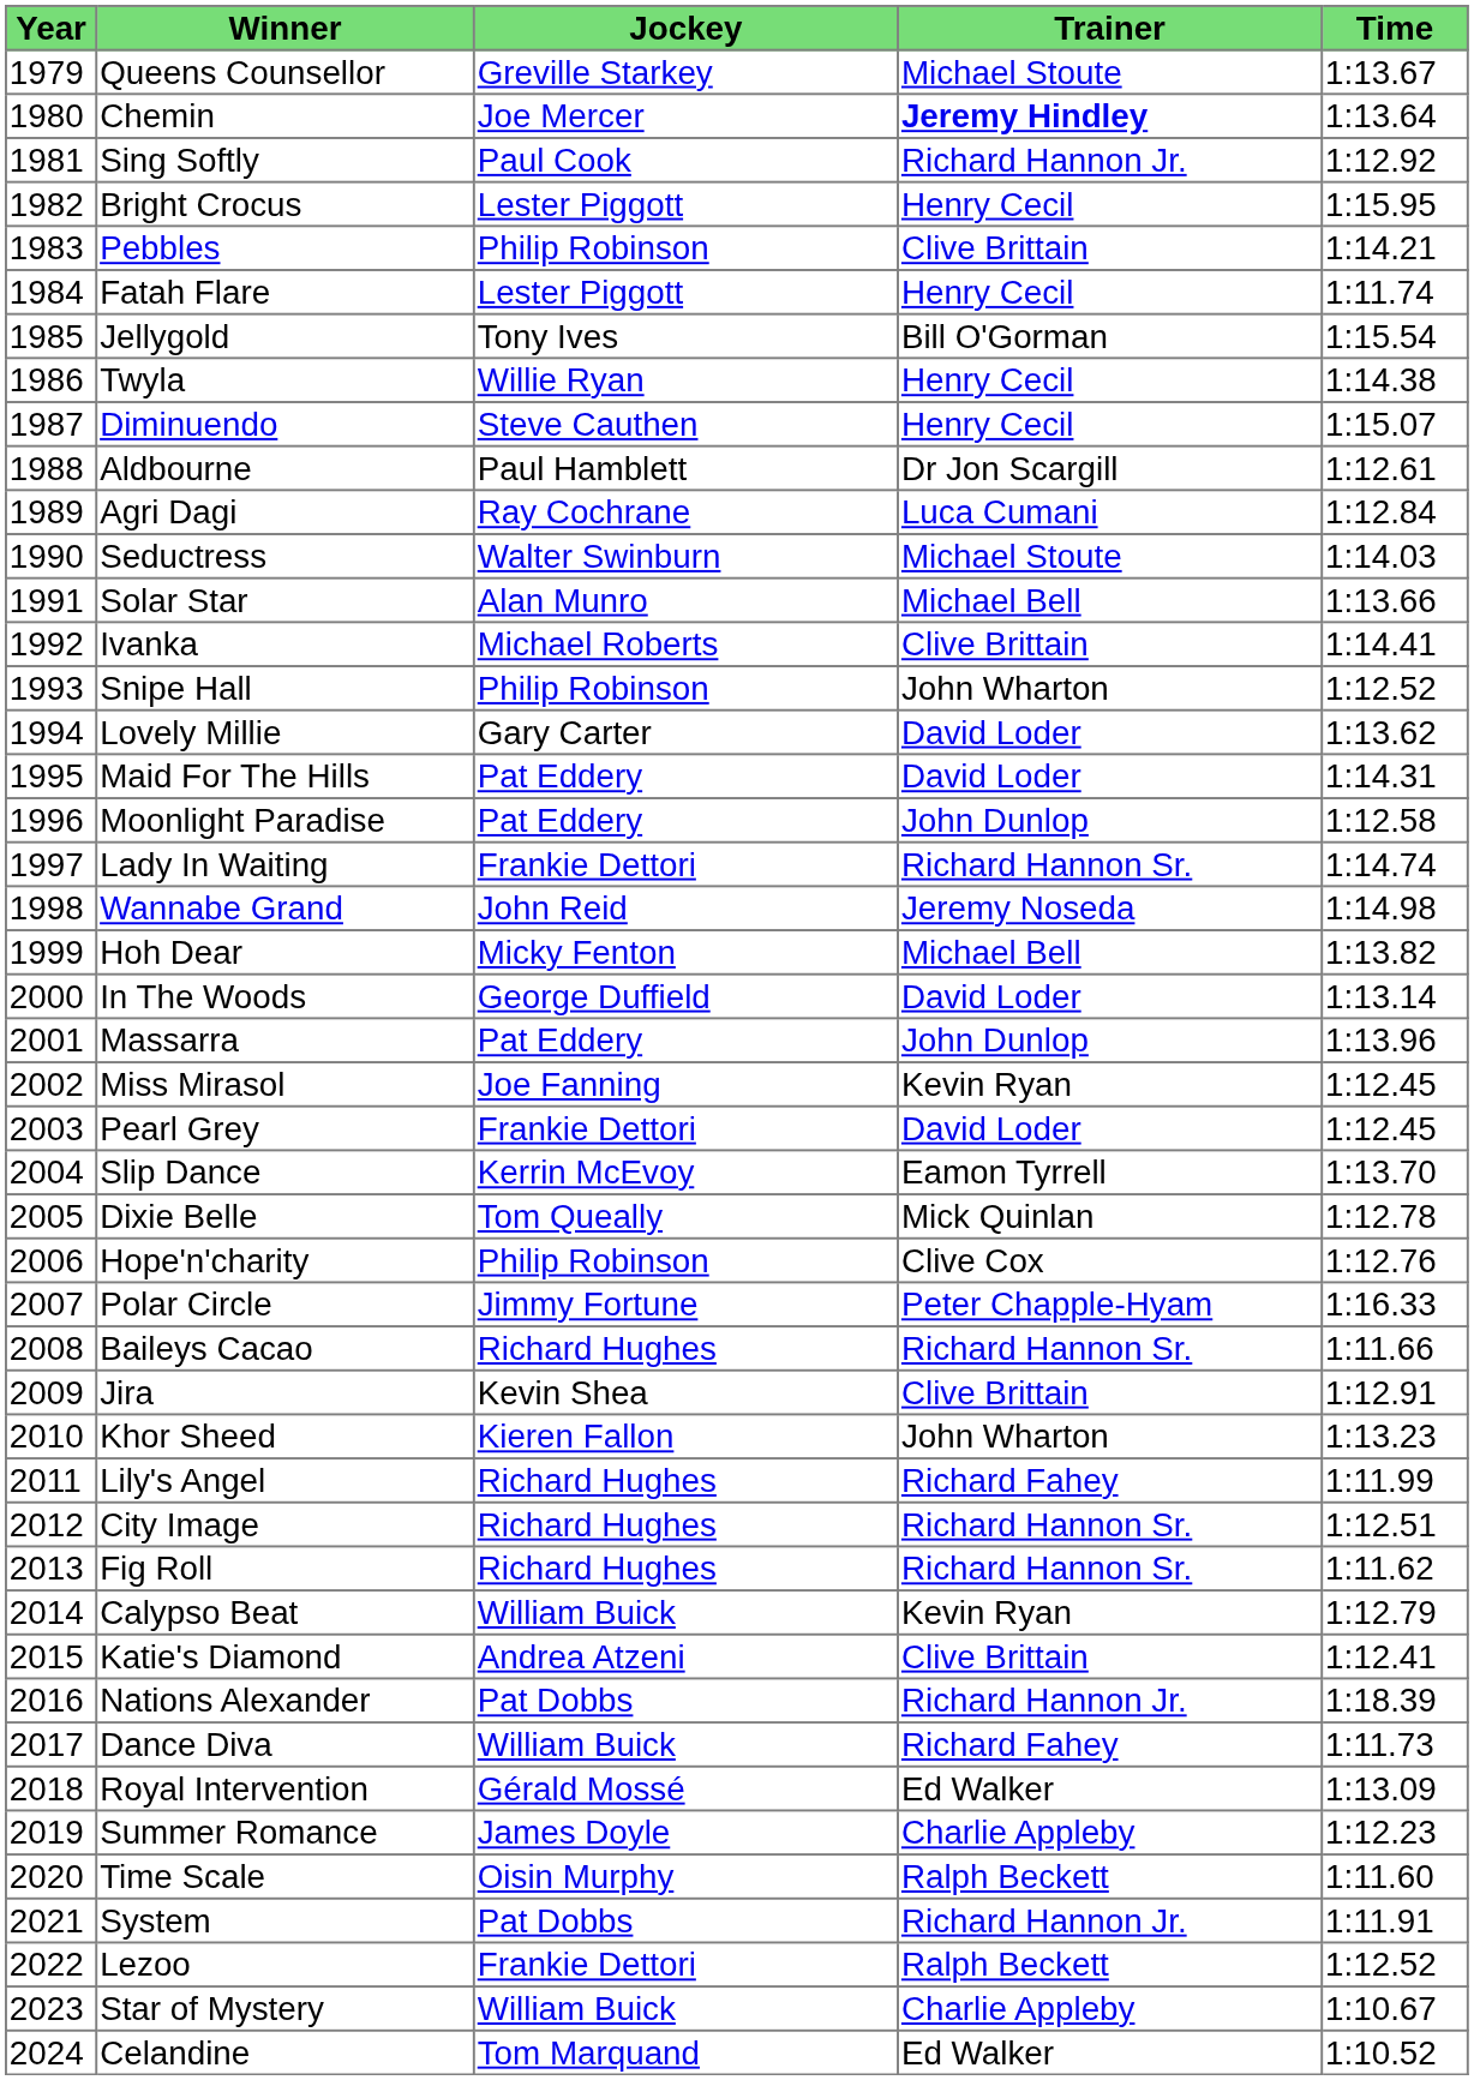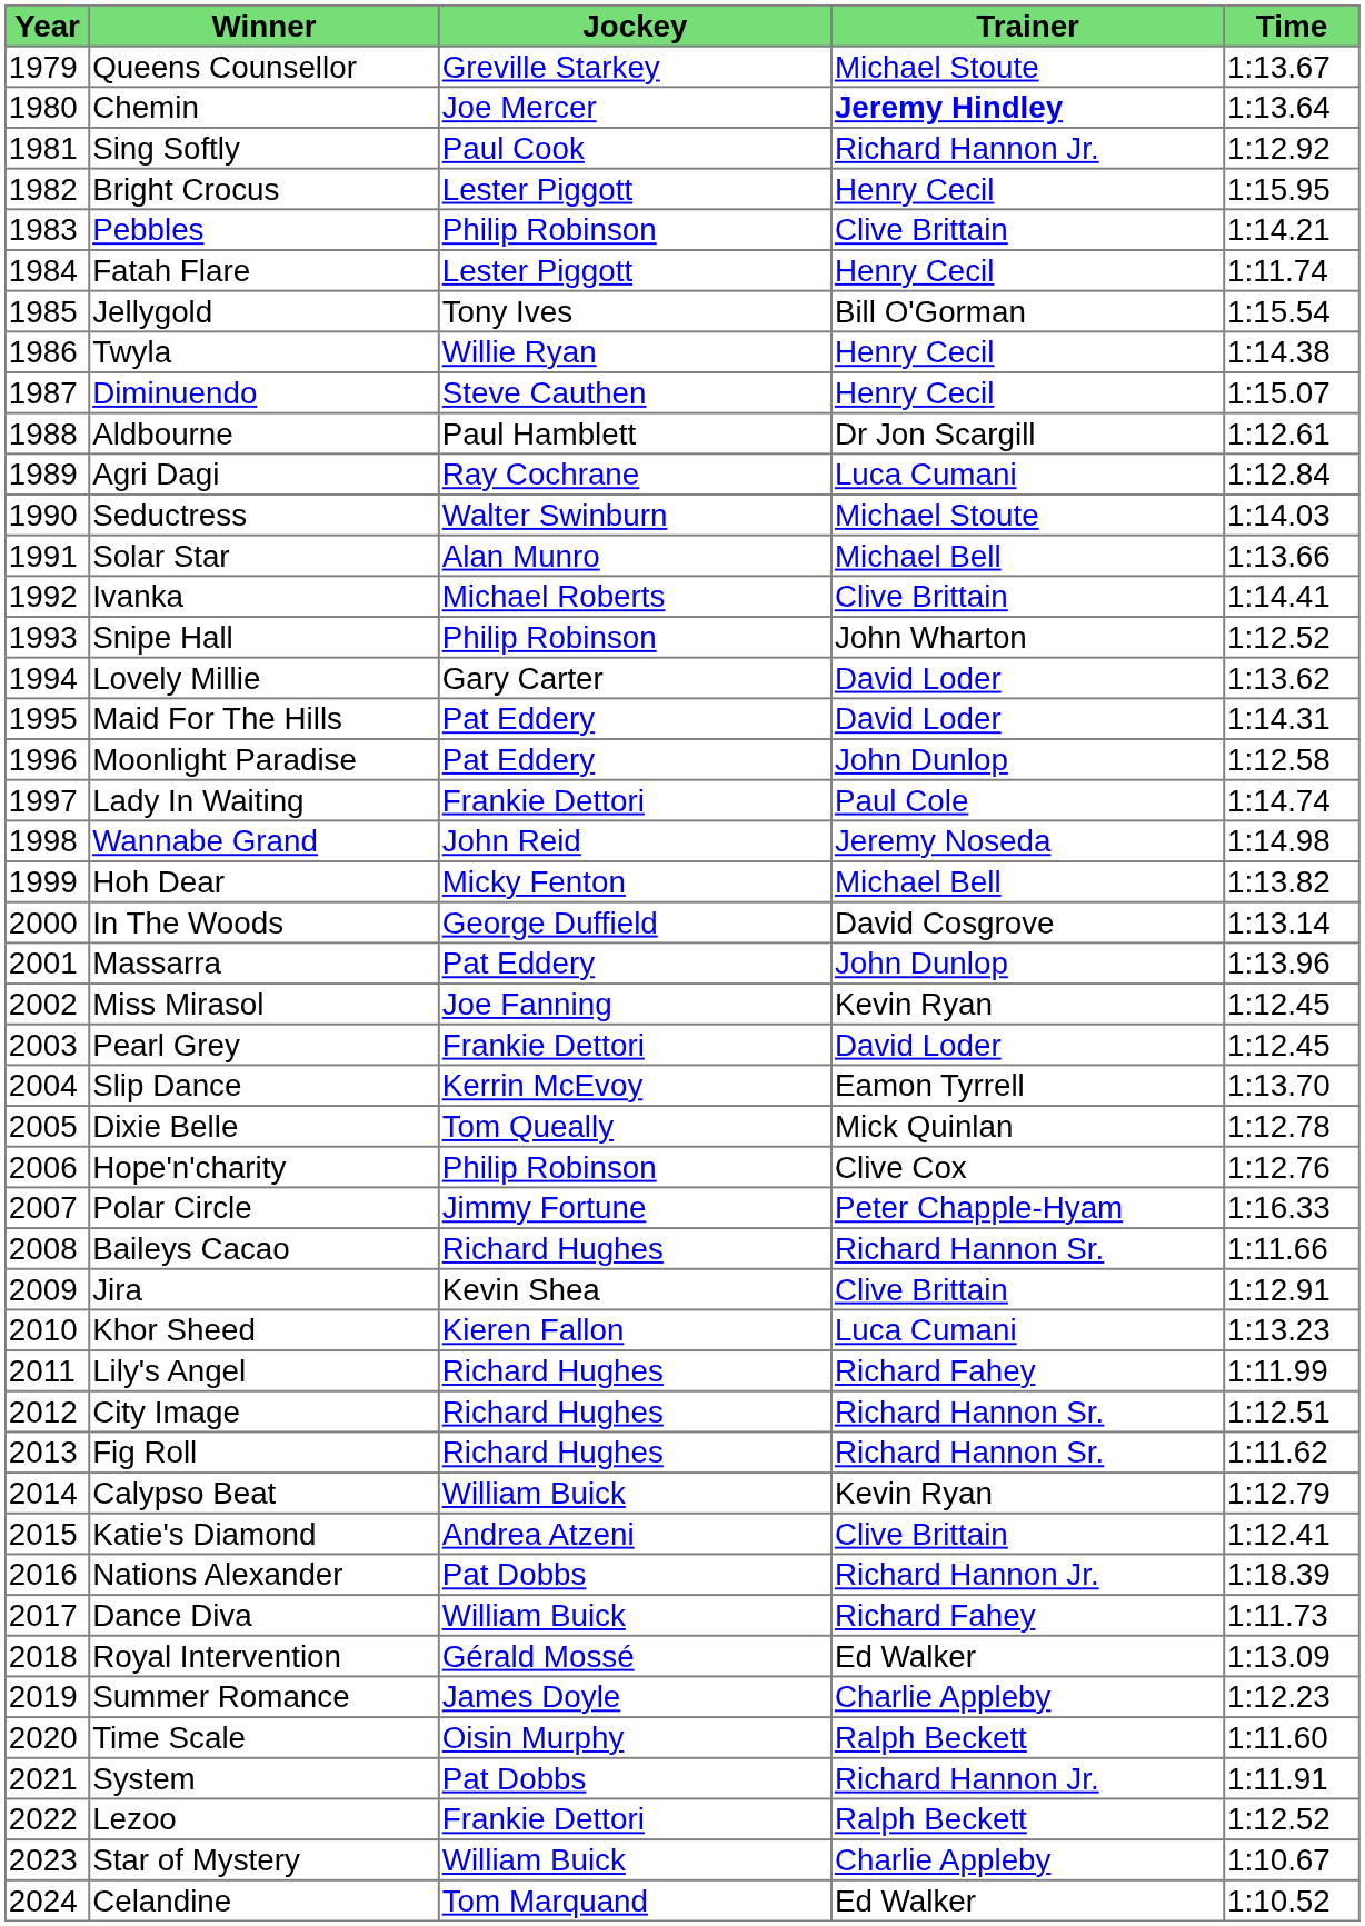Lady In Waiting | Trainer: Richard Hannon Sr. -> Paul Cole
In The Woods | Trainer: David Loder -> David Cosgrove
Khor Sheed | Trainer: John Wharton -> Luca Cumani
